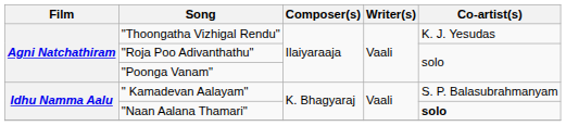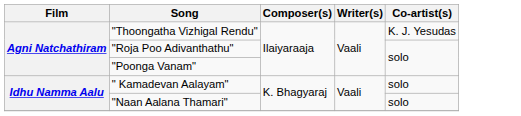" Kamadevan Aalayam" | Co-artist(s): S. P. Balasubrahmanyam -> solo
"Naan Aalana Thamari" | Co-artist(s): bold -> normal
